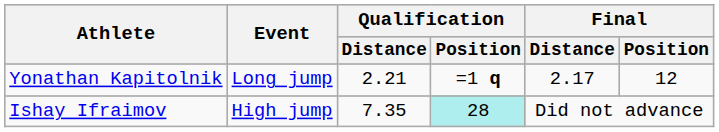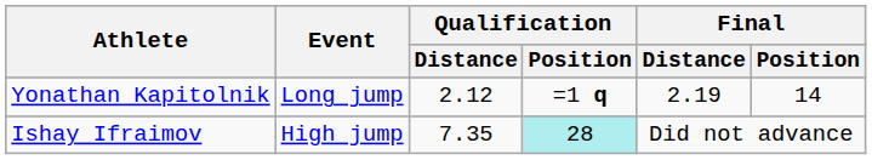Yonathan Kapitolnik | Qualification / Distance: 2.21 -> 2.12
Yonathan Kapitolnik | Final / Distance: 2.17 -> 2.19
Yonathan Kapitolnik | Final / Position: 12 -> 14
